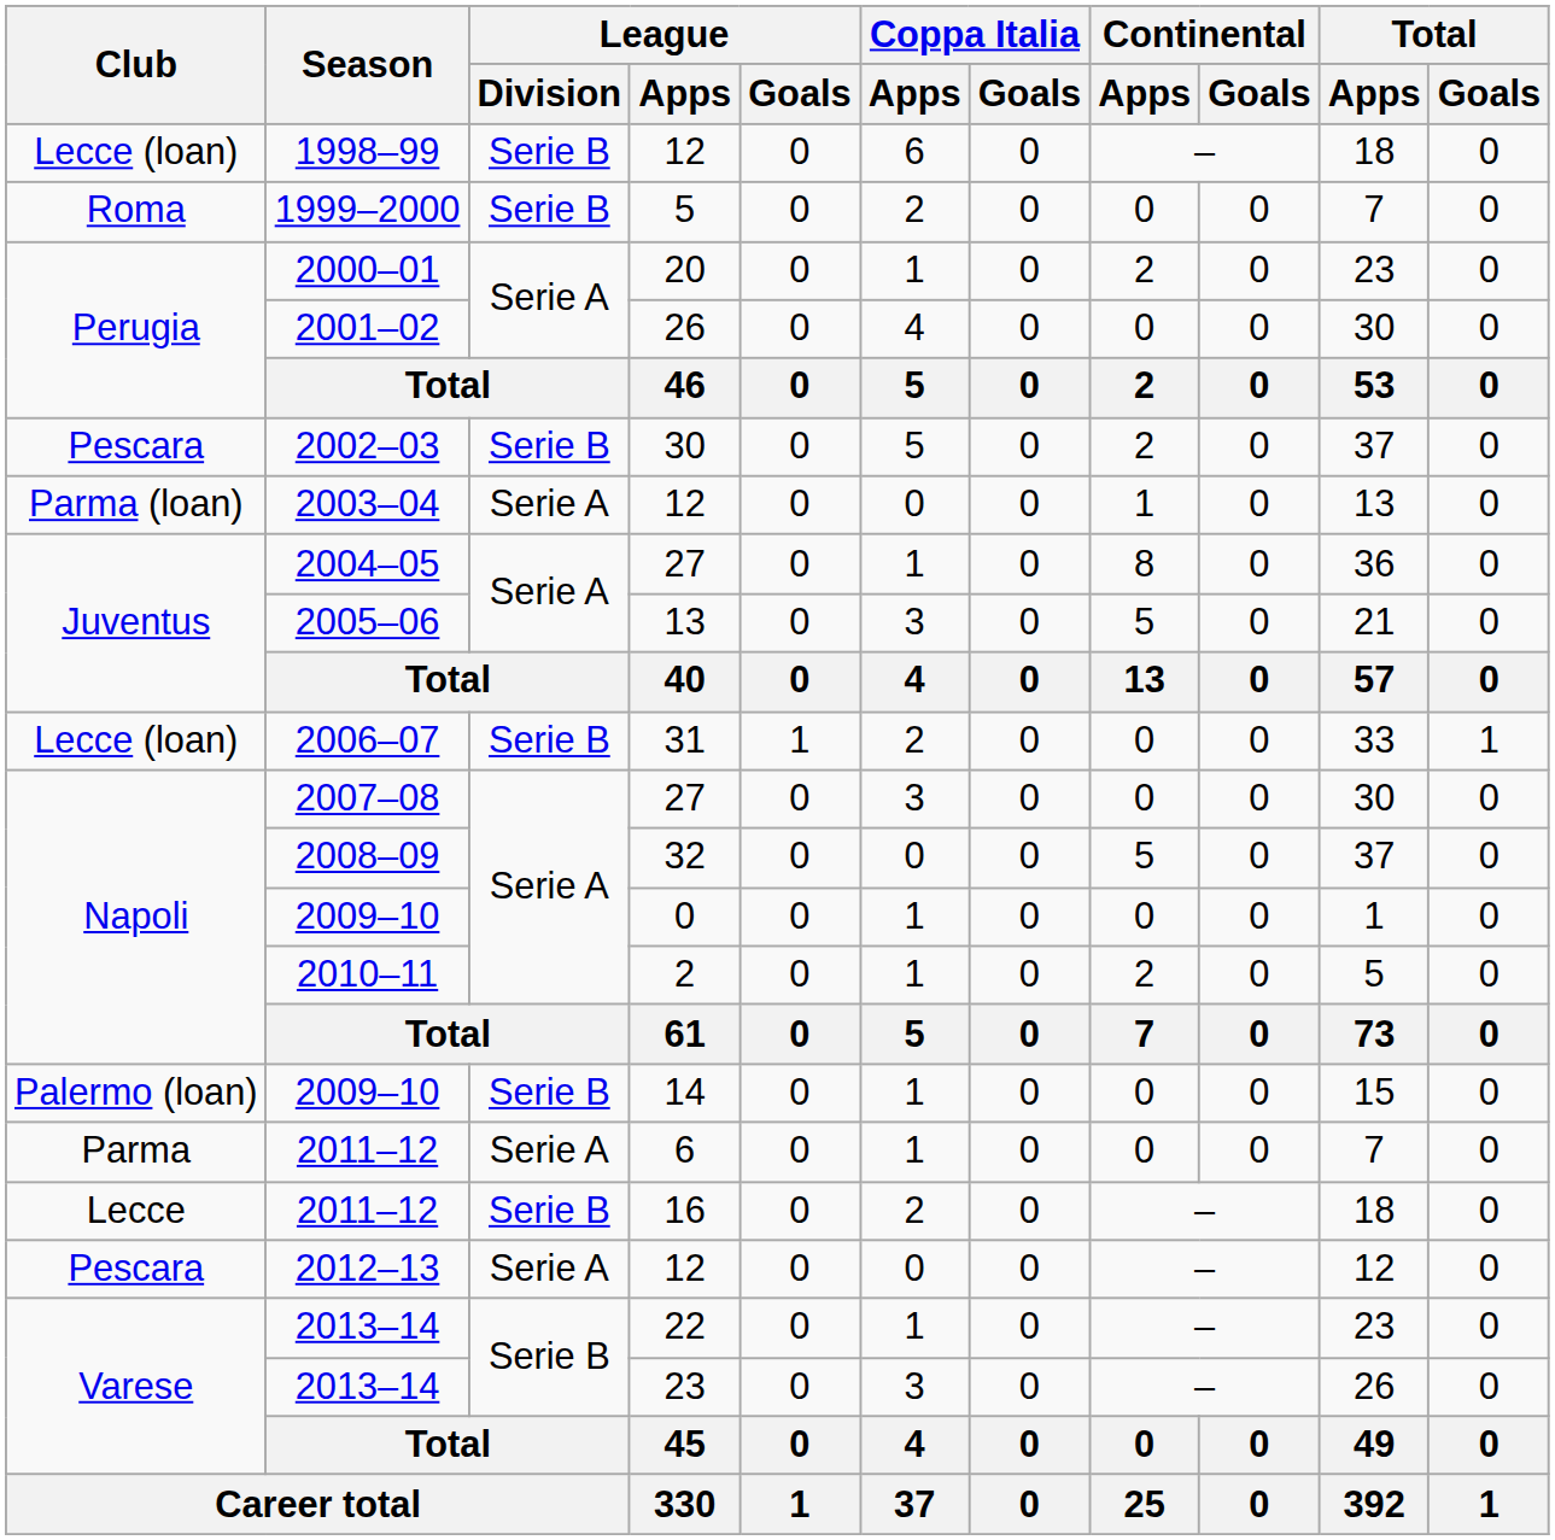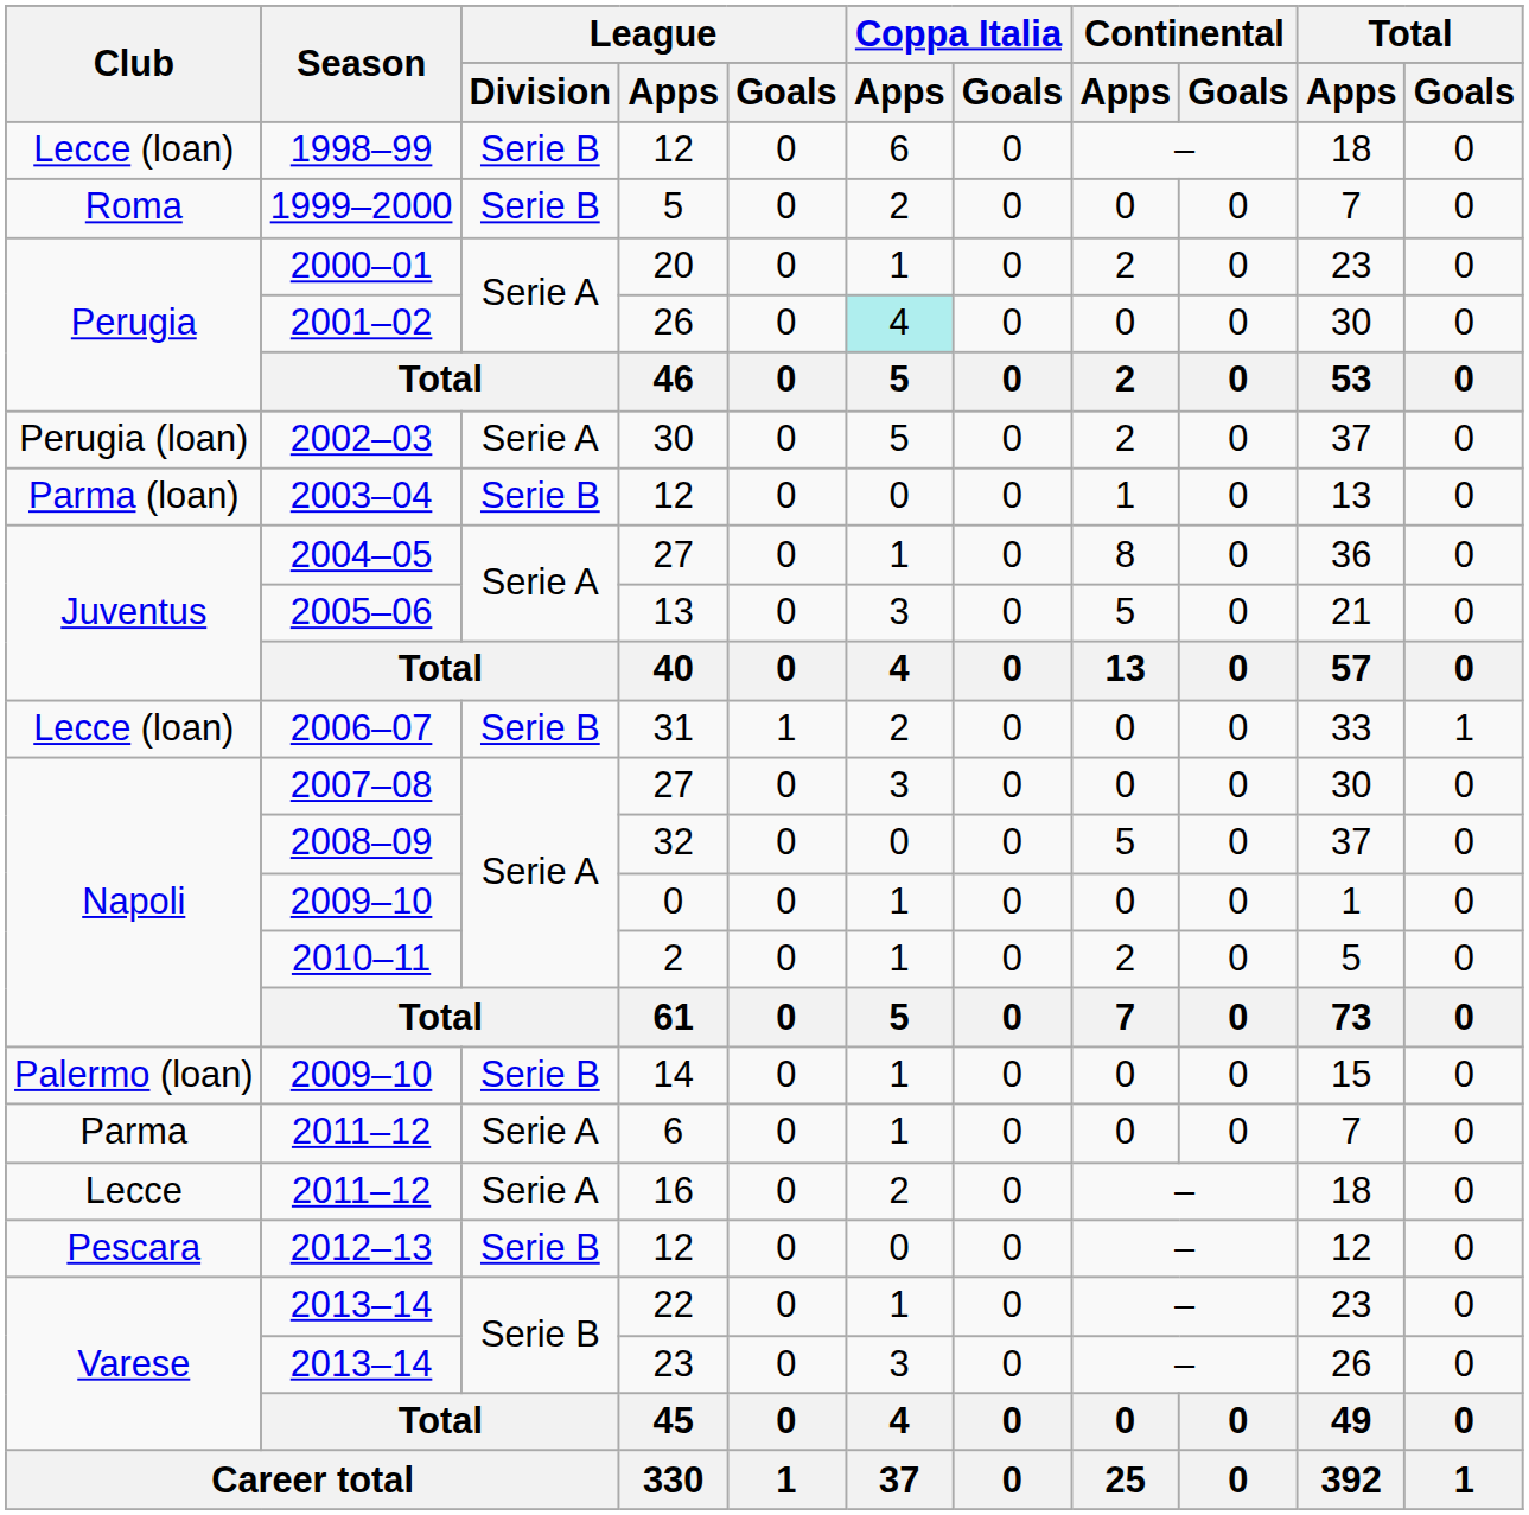2001–02 | Coppa Italia / Apps: no background -> paleturquoise background
2002–03 | Club: Pescara -> Perugia (loan)
2002–03 | League / Division: Serie B -> Serie A
2003–04 | League / Division: Serie A -> Serie B
2011–12 / 16 | League / Division: Serie B -> Serie A
2012–13 | League / Division: Serie A -> Serie B
